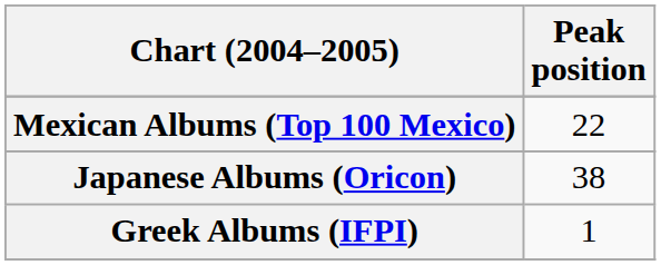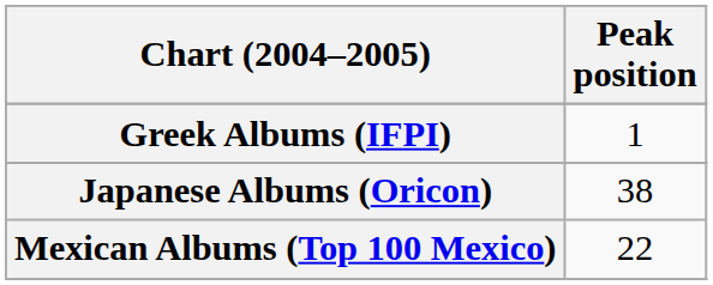rows swapped: Greek Albums (IFPI) <-> Mexican Albums (Top 100 Mexico)
